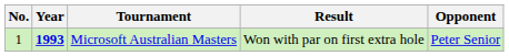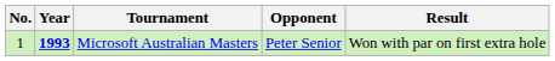columns swapped: Opponent <-> Result
